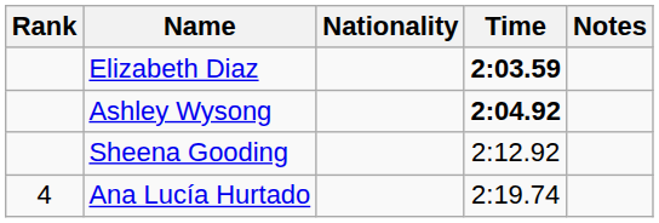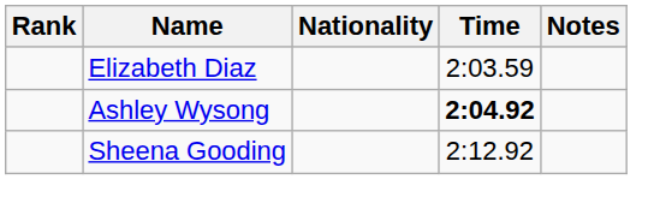Elizabeth Diaz | Time: bold -> normal
- row: 4 | Ana Lucía Hurtado | 2:19.74
